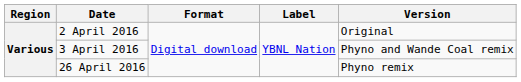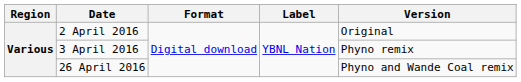3 April 2016 | Version: Phyno and Wande Coal remix -> Phyno remix
26 April 2016 | Version: Phyno remix -> Phyno and Wande Coal remix
